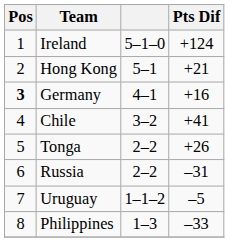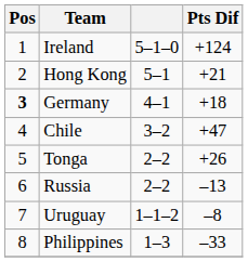Germany | Pts Dif: +16 -> +18
Chile | Pts Dif: +41 -> +47
Russia | Pts Dif: –31 -> –13
Uruguay | Pts Dif: –5 -> –8
